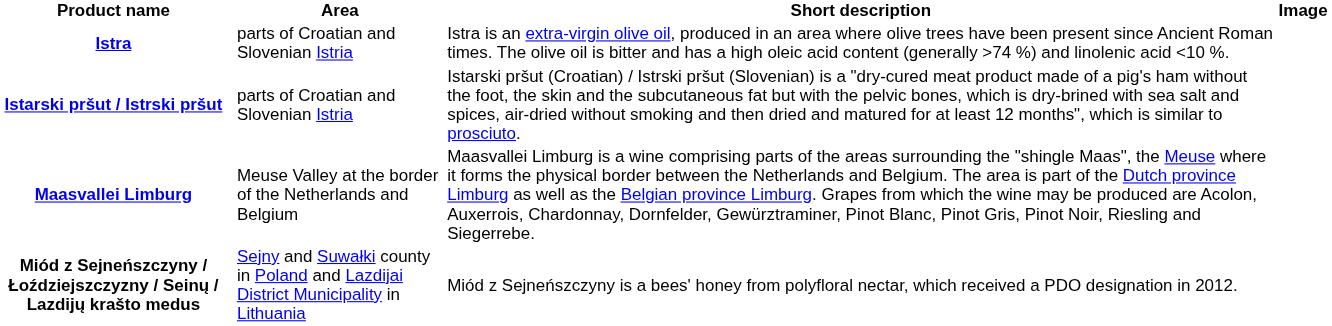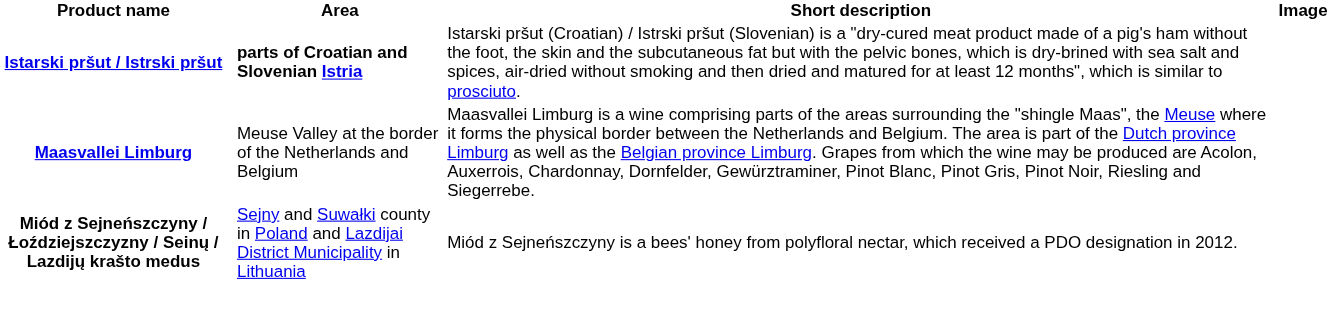- row: Istra | parts of Croatian and Slovenian Istria | Istra is an extra-virgin olive oil, produced in an area where olive trees have been present since Ancient Roman times. The olive oil is bitter and has a high oleic acid content (generally >74 %) and linolenic acid <10 %.
Istarski pršut / Istrski pršut | Area: normal -> bold
